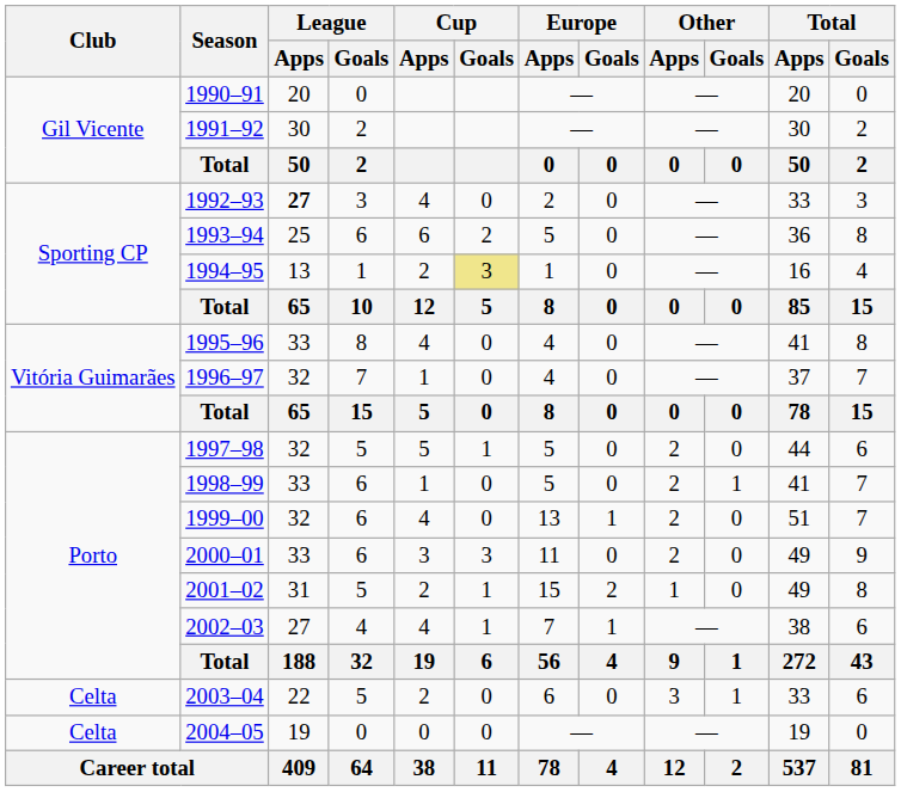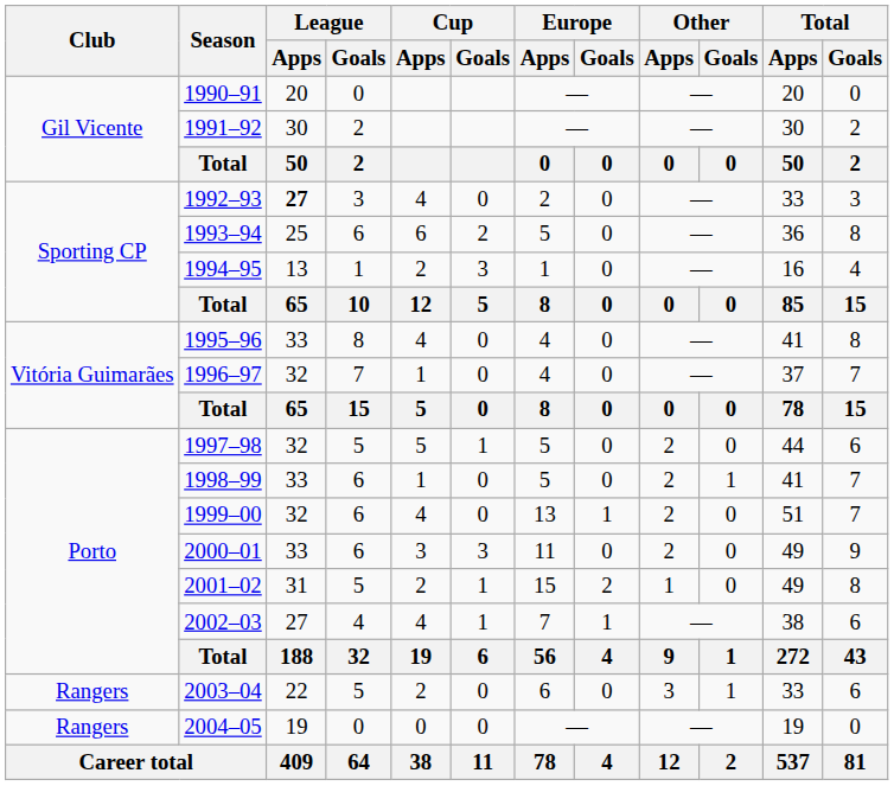1994–95 | Cup / Goals: khaki background -> no background
2003–04 | Club: Celta -> Rangers
2004–05 | Club: Celta -> Rangers
